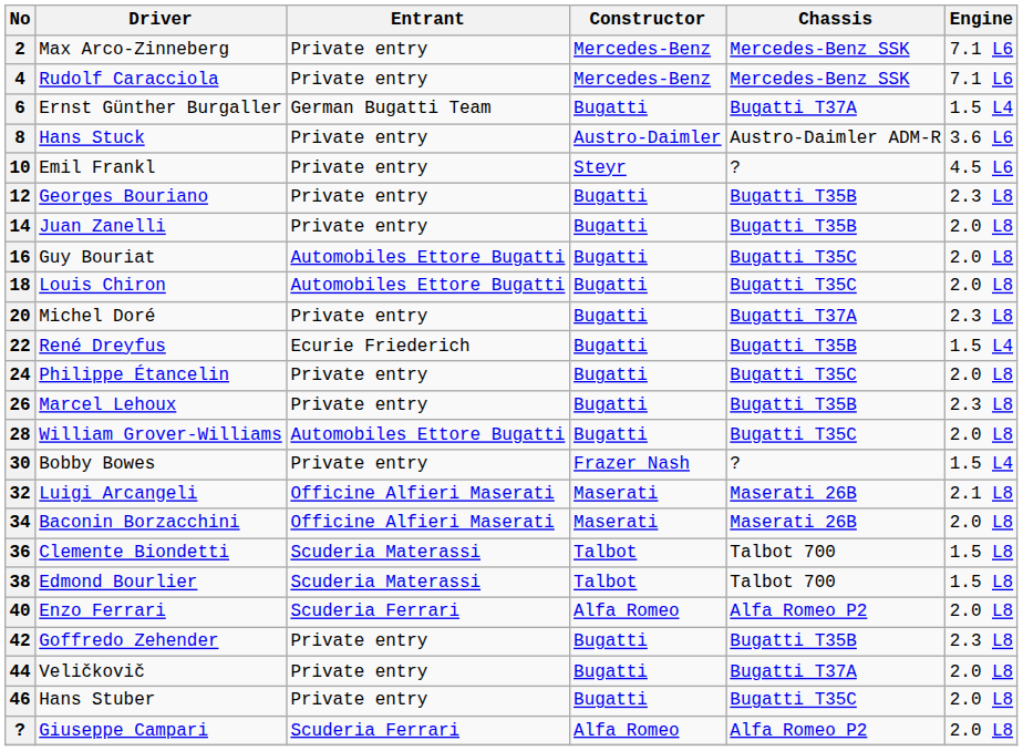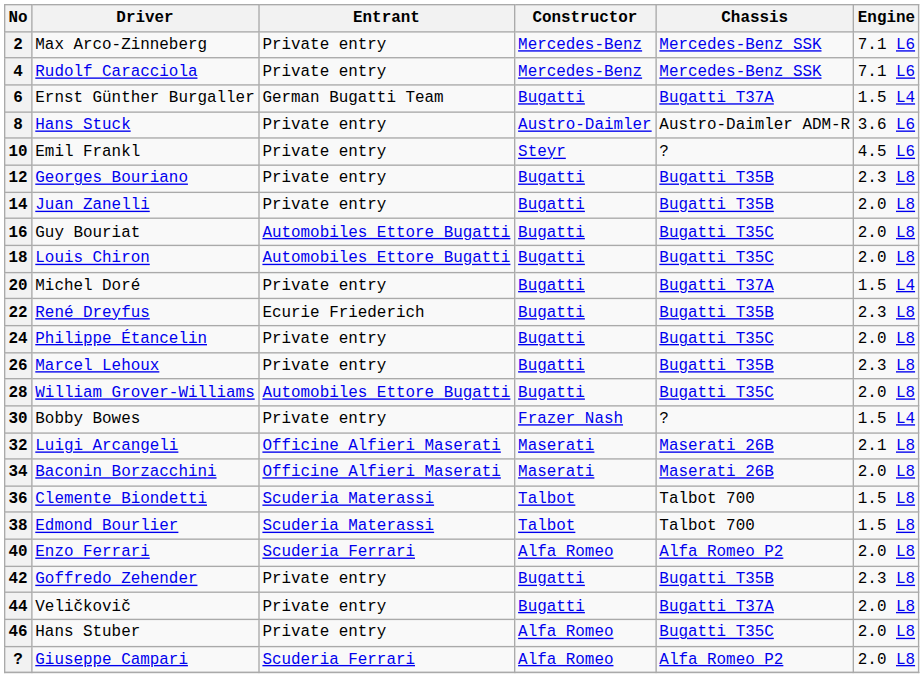Michel Doré | Engine: 2.3 L8 -> 1.5 L4
René Dreyfus | Engine: 1.5 L4 -> 2.3 L8
Hans Stuber | Constructor: Bugatti -> Alfa Romeo
